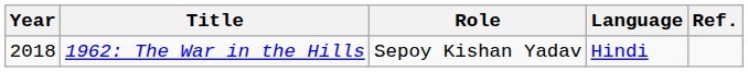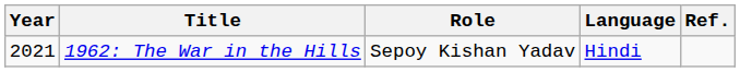1962: The War in the Hills | Year: 2018 -> 2021
